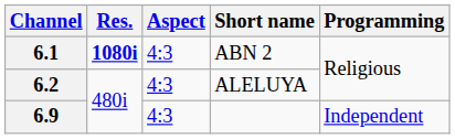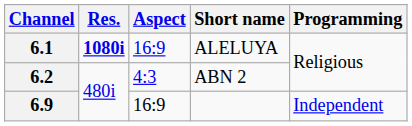6.1 | Aspect: 4:3 -> 16:9
6.1 | Short name: ABN 2 -> ALELUYA
6.2 | Short name: ALELUYA -> ABN 2
6.9 | Aspect: 4:3 -> 16:9
